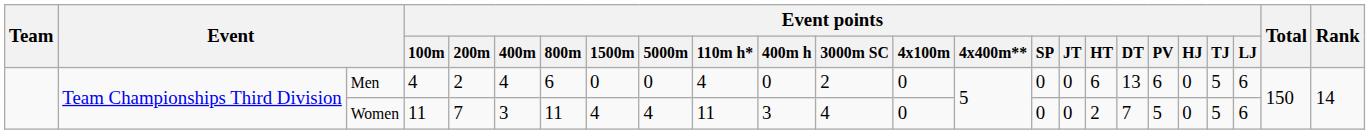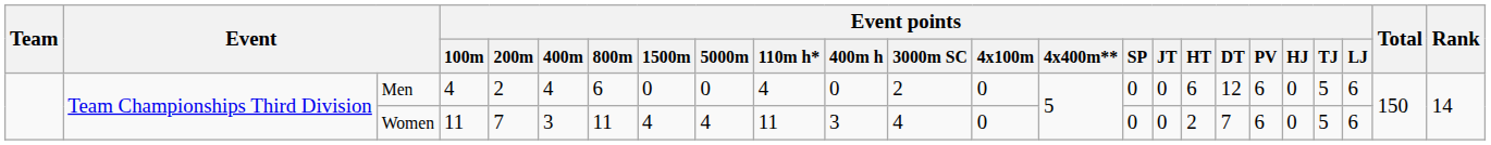Men | Event points / DT: 13 -> 12
Women | Event points / PV: 5 -> 6
